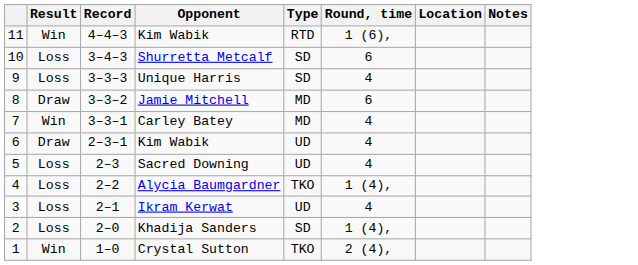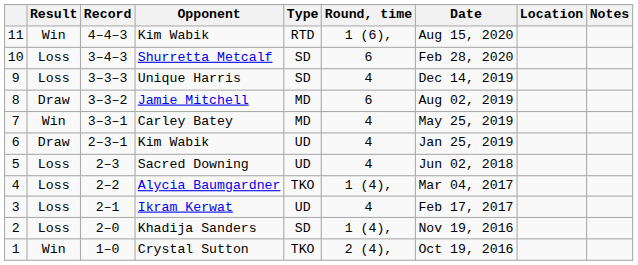+ column: Date | Aug 15, 2020 | Feb 28, 2020 | Dec 14, 2019 | Aug 02, 2019 | May 25, 2019 | Jan 25, 2019 | Jun 02, 2018 | Mar 04, 2017 | Feb 17, 2017 | Nov 19, 2016 | Oct 19, 2016
